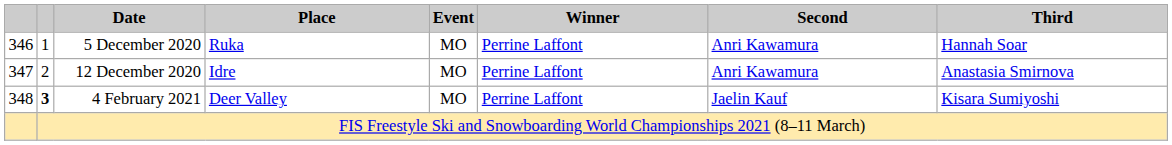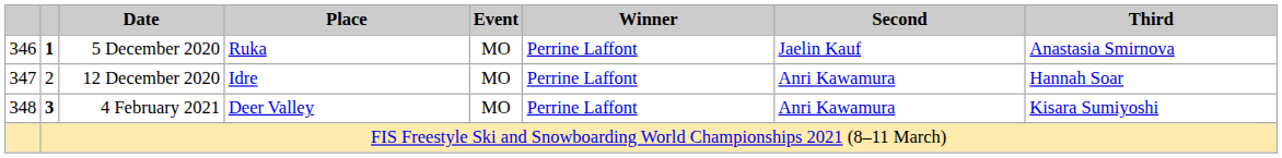5 December 2020 | column 2: normal -> bold
5 December 2020 | Second: Anri Kawamura -> Jaelin Kauf
5 December 2020 | Third: Hannah Soar -> Anastasia Smirnova
12 December 2020 | Third: Anastasia Smirnova -> Hannah Soar
4 February 2021 | Second: Jaelin Kauf -> Anri Kawamura
